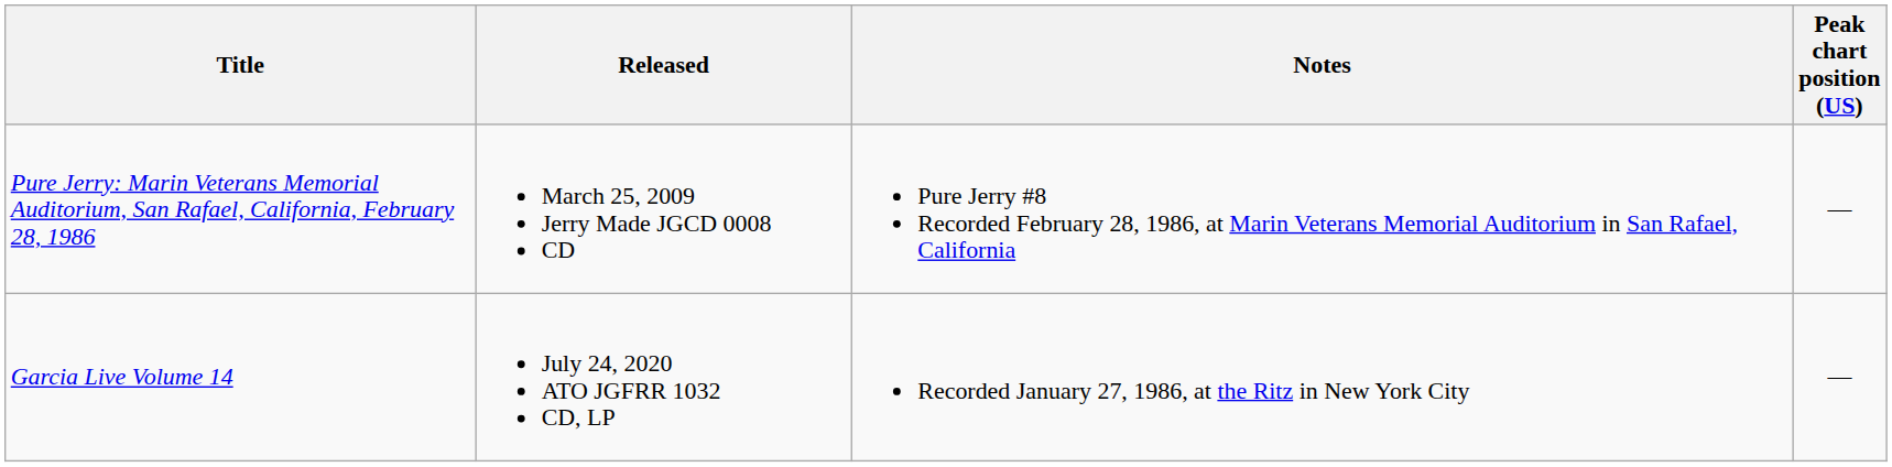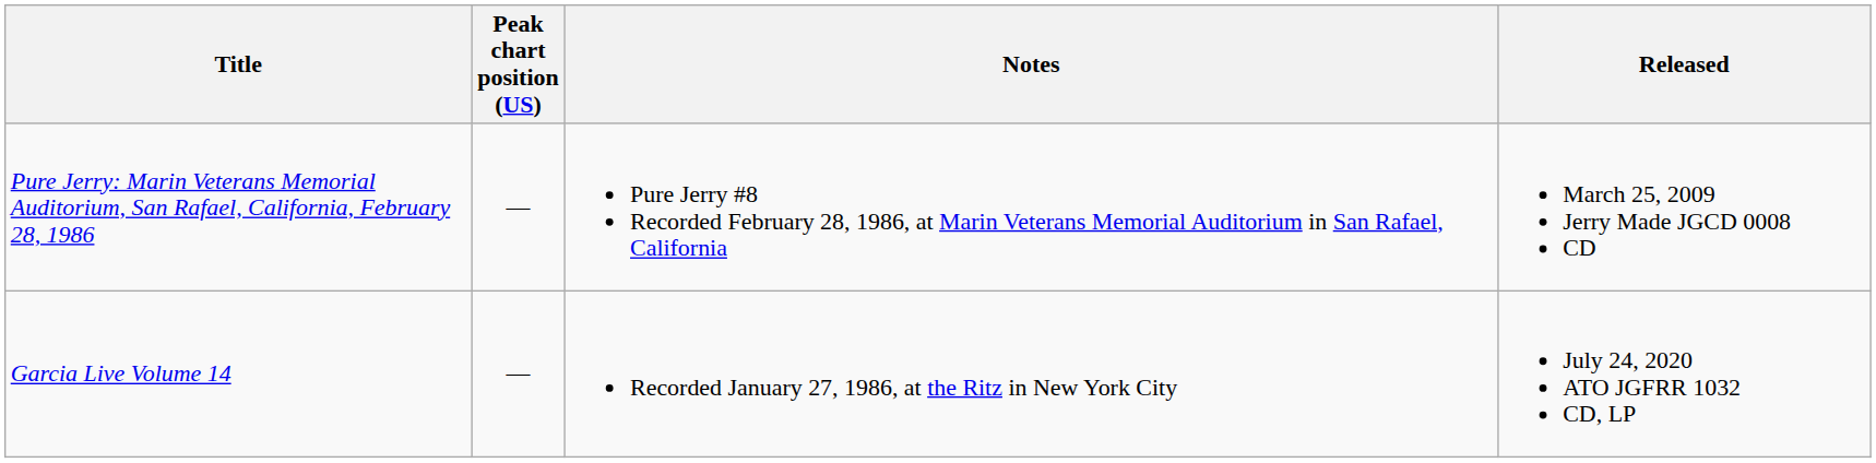columns swapped: Released <-> Peak chart position (US)
